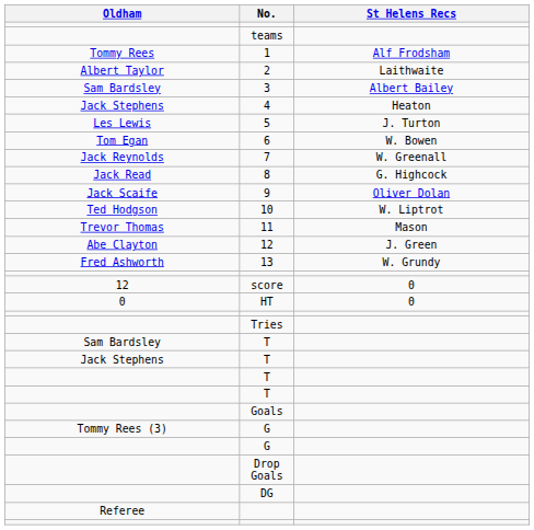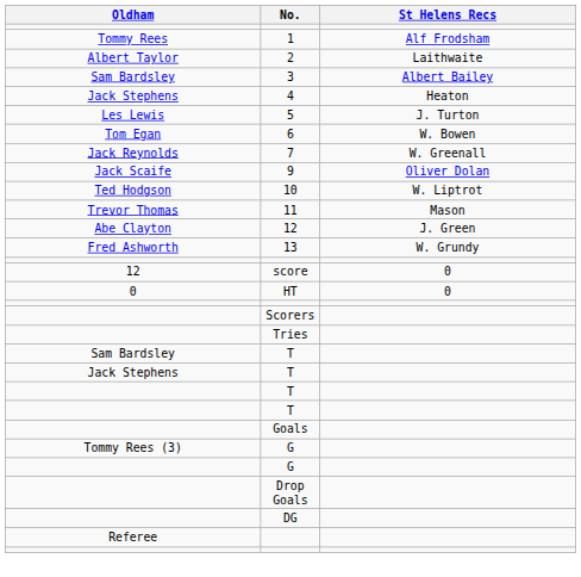- row: teams
- row: Jack Read | 8 | G. Highcock
+ row: Scorers
